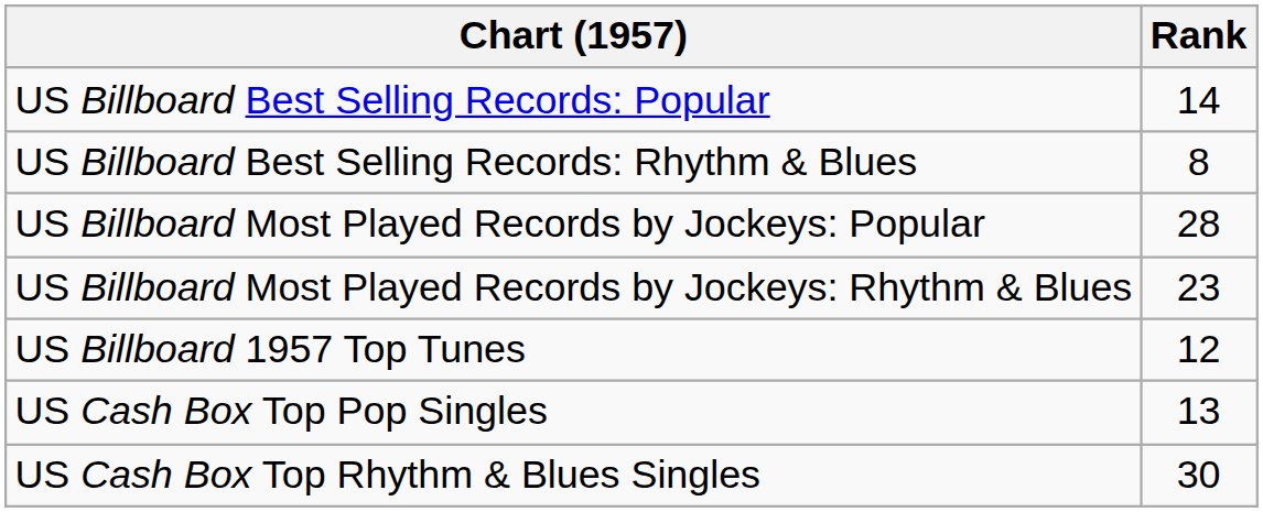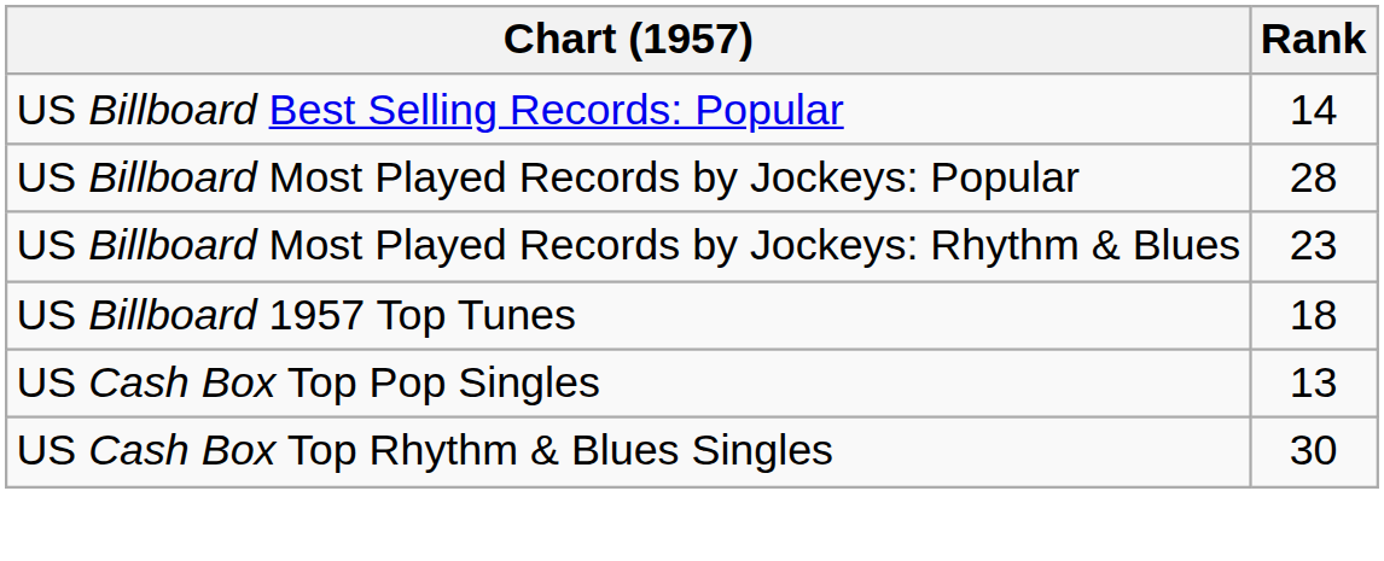- row: US Billboard Best Selling Records: Rhythm & Blues | 8
US Billboard 1957 Top Tunes | Rank: 12 -> 18
